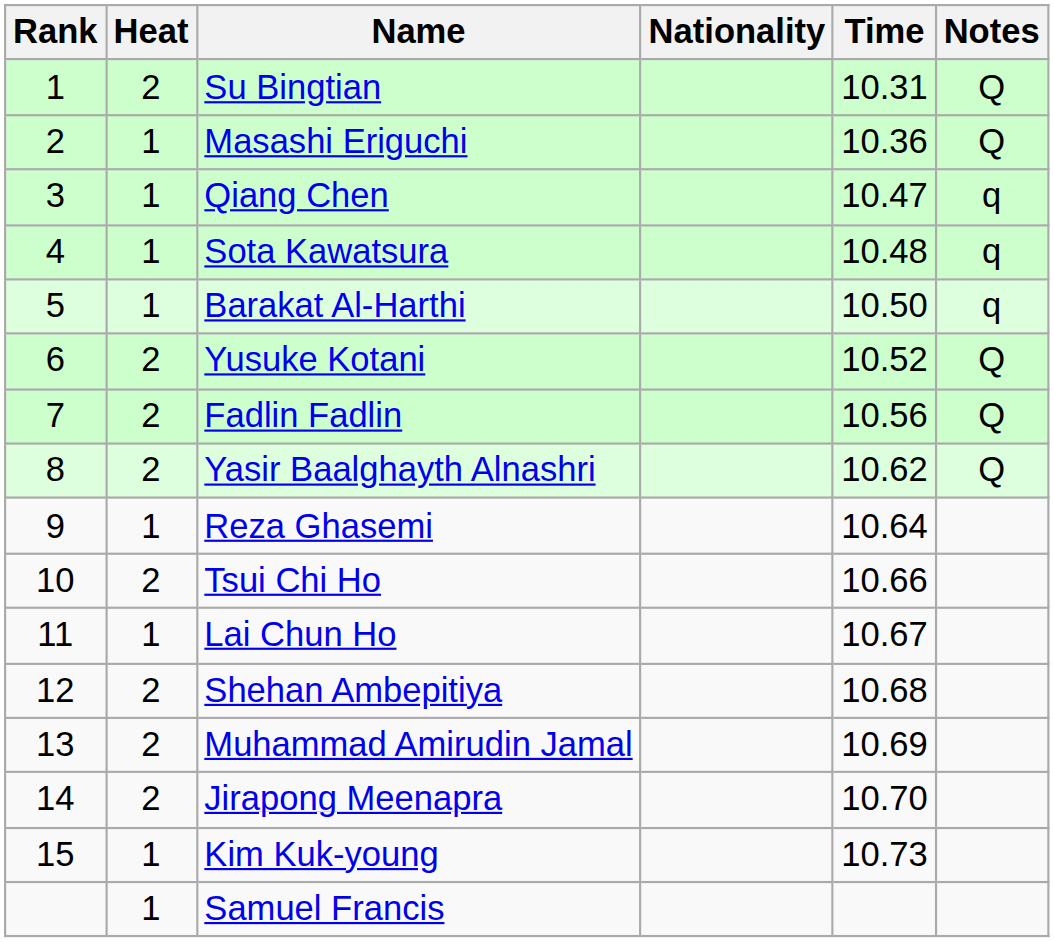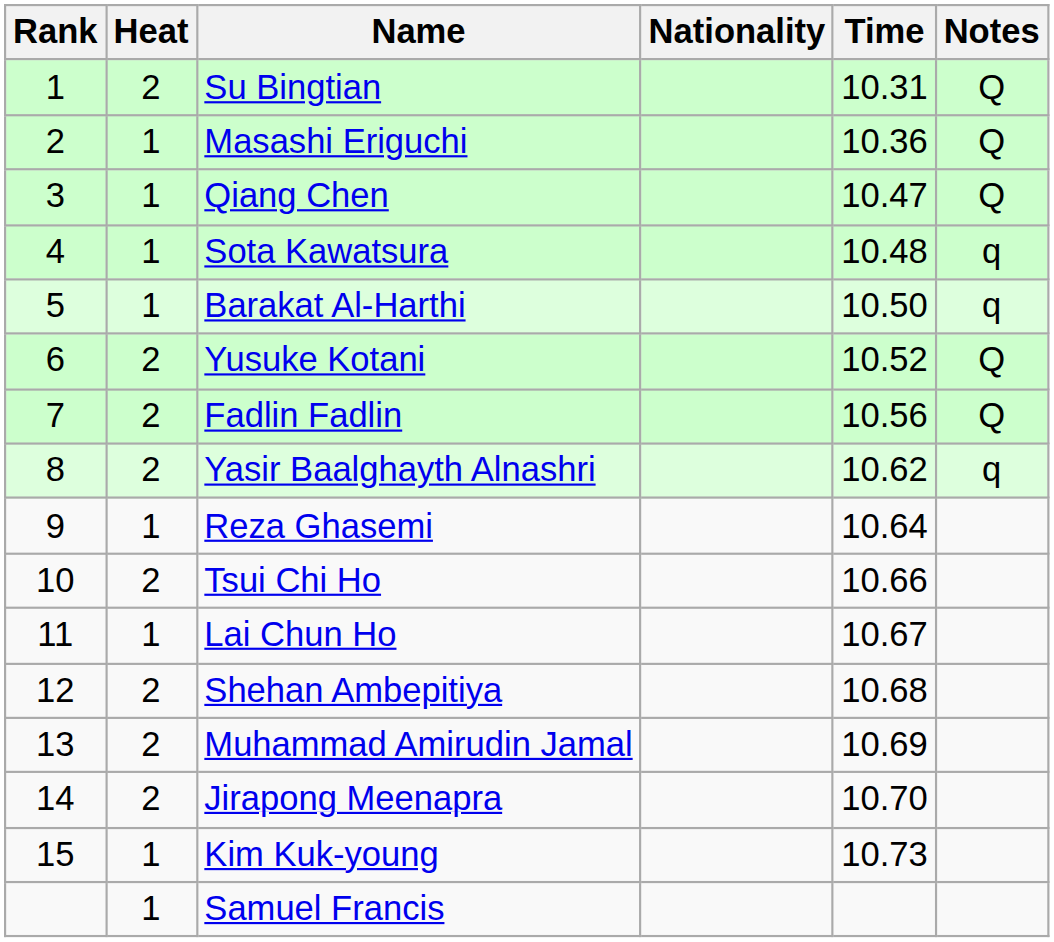Qiang Chen | Notes: q -> Q
Yasir Baalghayth Alnashri | Notes: Q -> q
